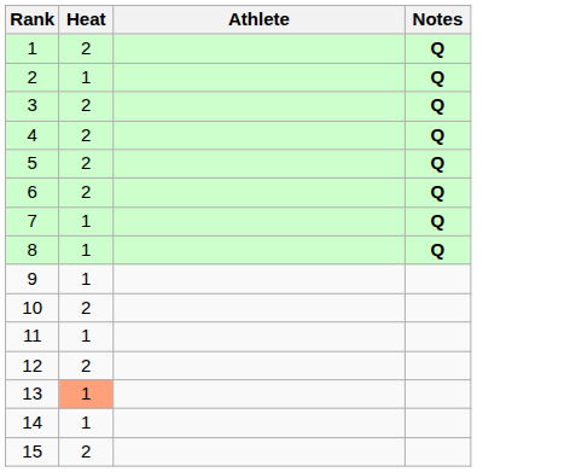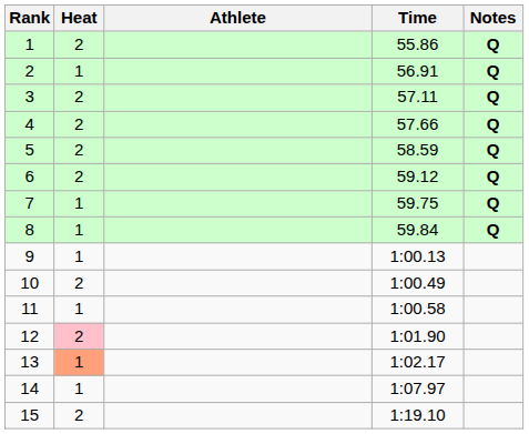+ column: Time | 55.86 | 56.91 | 57.11 | 57.66 | 58.59 | 59.12 | 59.75 | 59.84 | 1:00.13 | 1:00.49 | 1:00.58 | 1:01.90 | 1:02.17 | 1:07.97 | 1:19.10
12 | Heat: no background -> pink background
